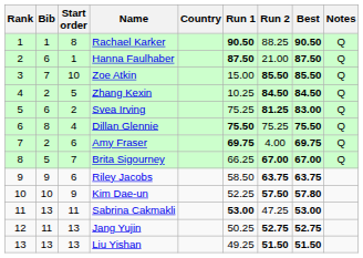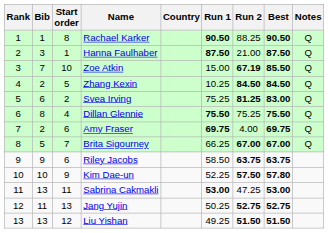Hanna Faulhaber | Bib: 6 -> 3
Zoe Atkin | Run 2: 85.50 -> 67.19
Liu Yishan | Start order: 13 -> 12
